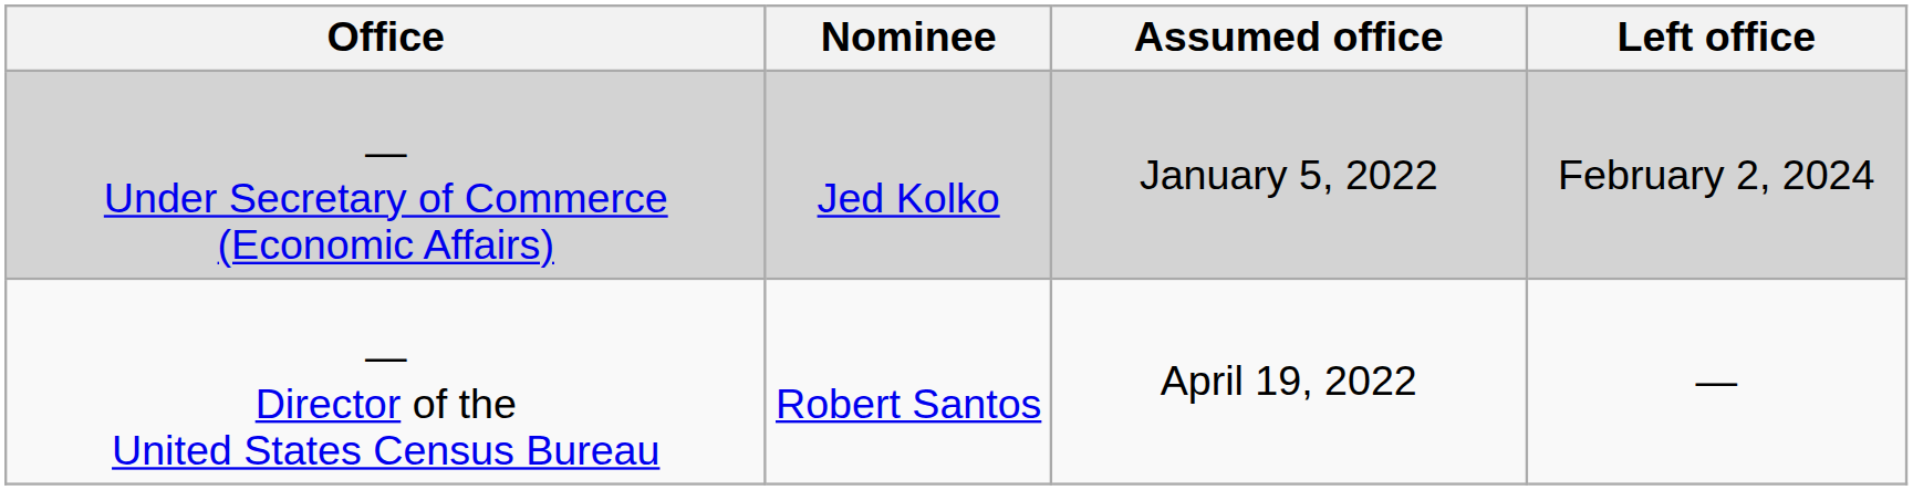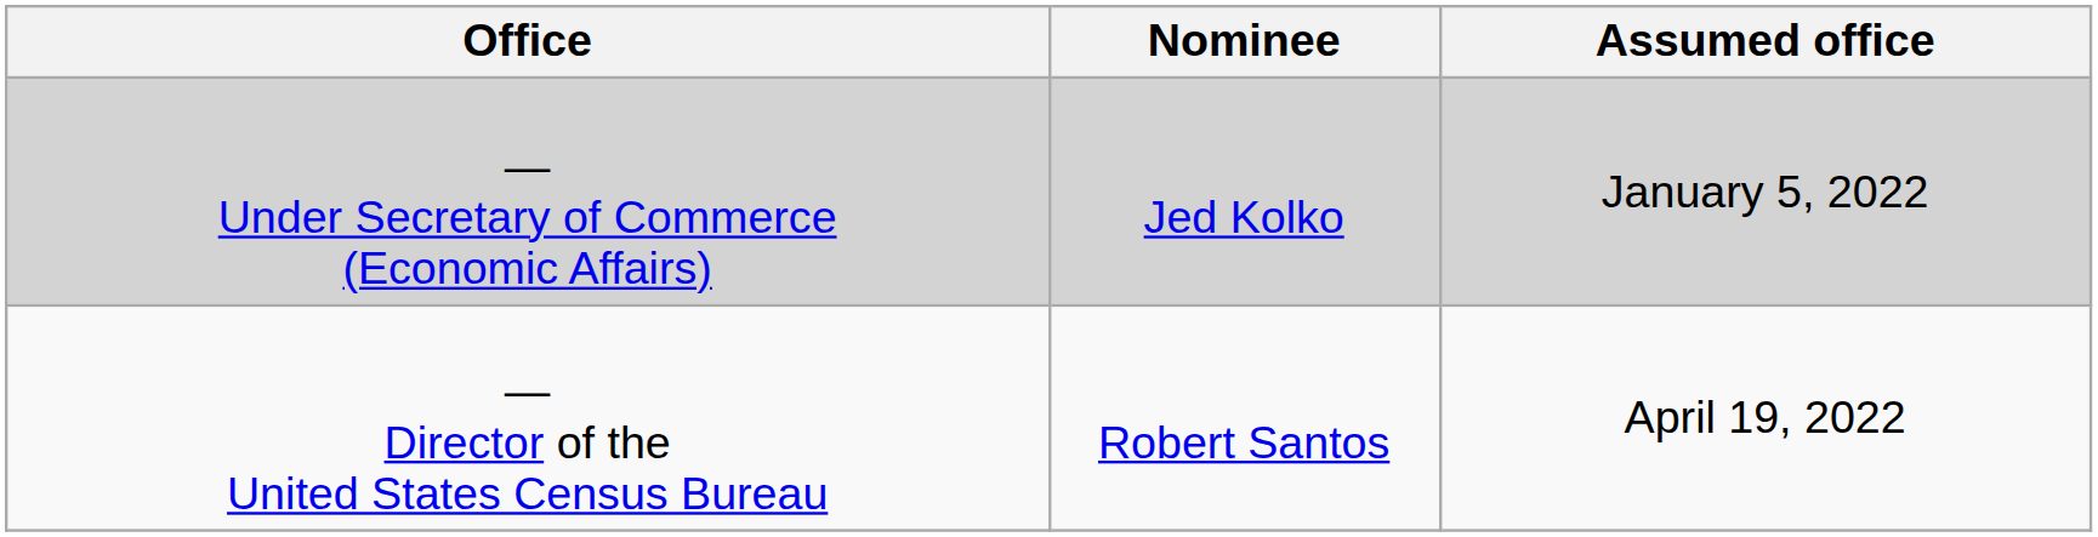- column: Left office | February 2, 2024 | —
